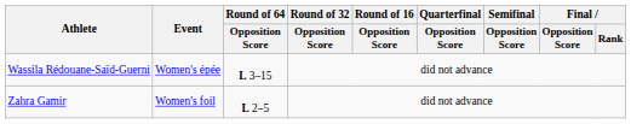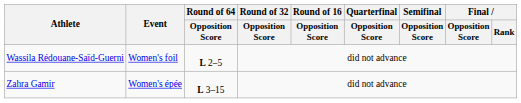Wassila Rédouane-Saïd-Guerni | Event: Women's épée -> Women's foil
Wassila Rédouane-Saïd-Guerni | Round of 64 / Opposition Score: L 3–15 -> L 2–5
Zahra Gamir | Event: Women's foil -> Women's épée
Zahra Gamir | Round of 64 / Opposition Score: L 2–5 -> L 3–15
